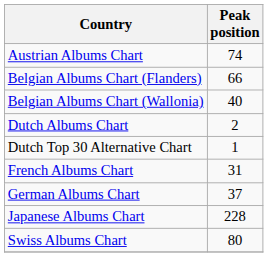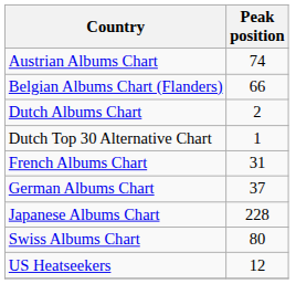- row: Belgian Albums Chart (Wallonia) | 40
+ row: US Heatseekers | 12
